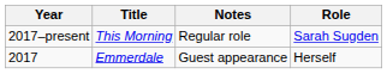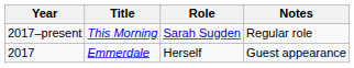columns swapped: Role <-> Notes
